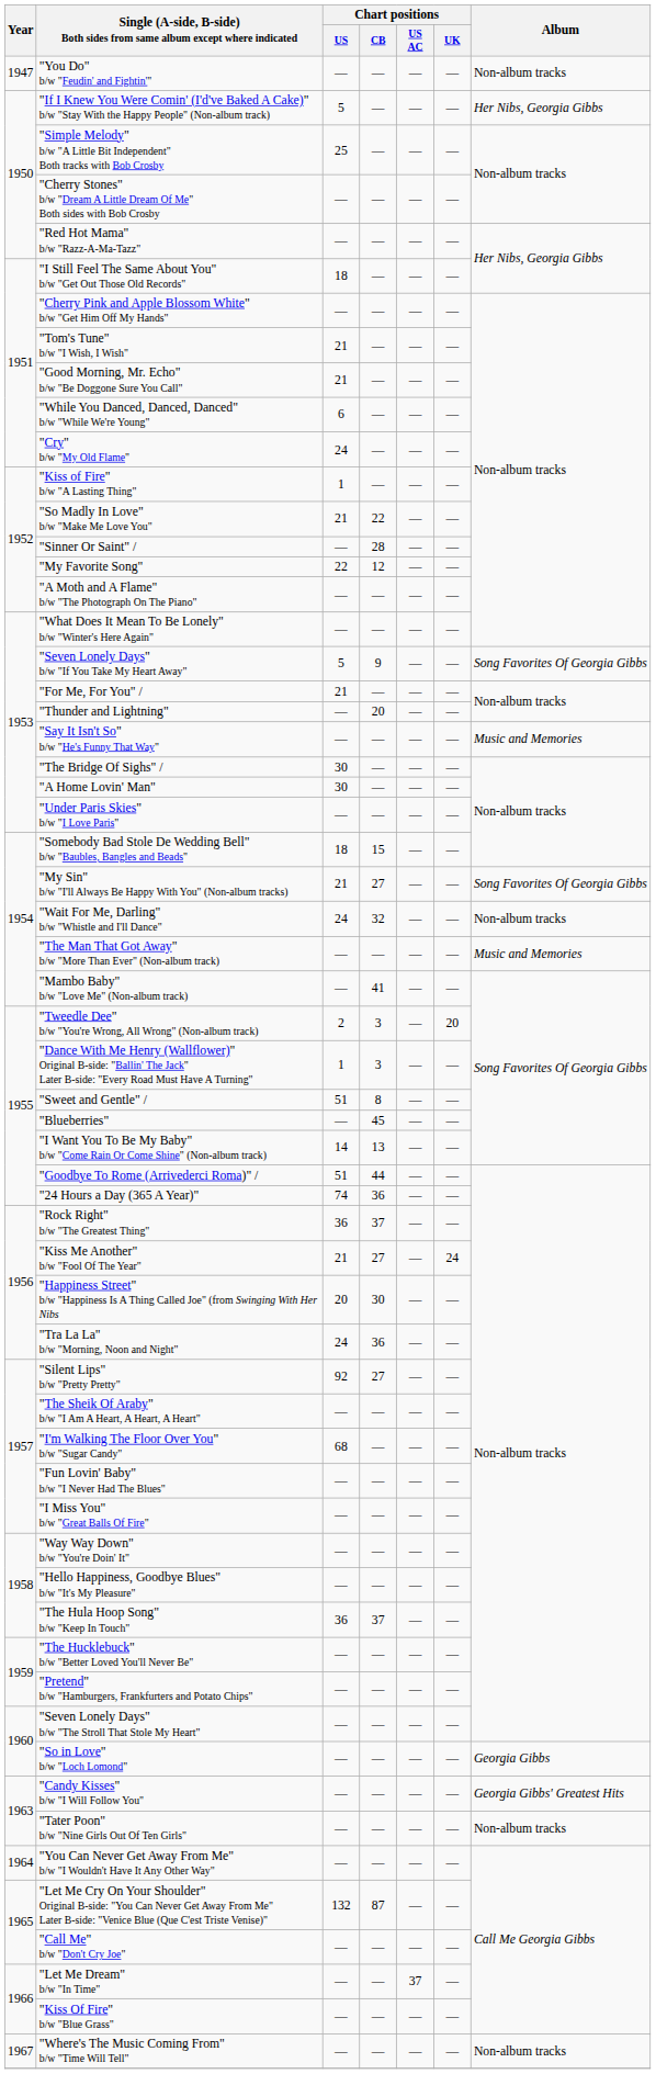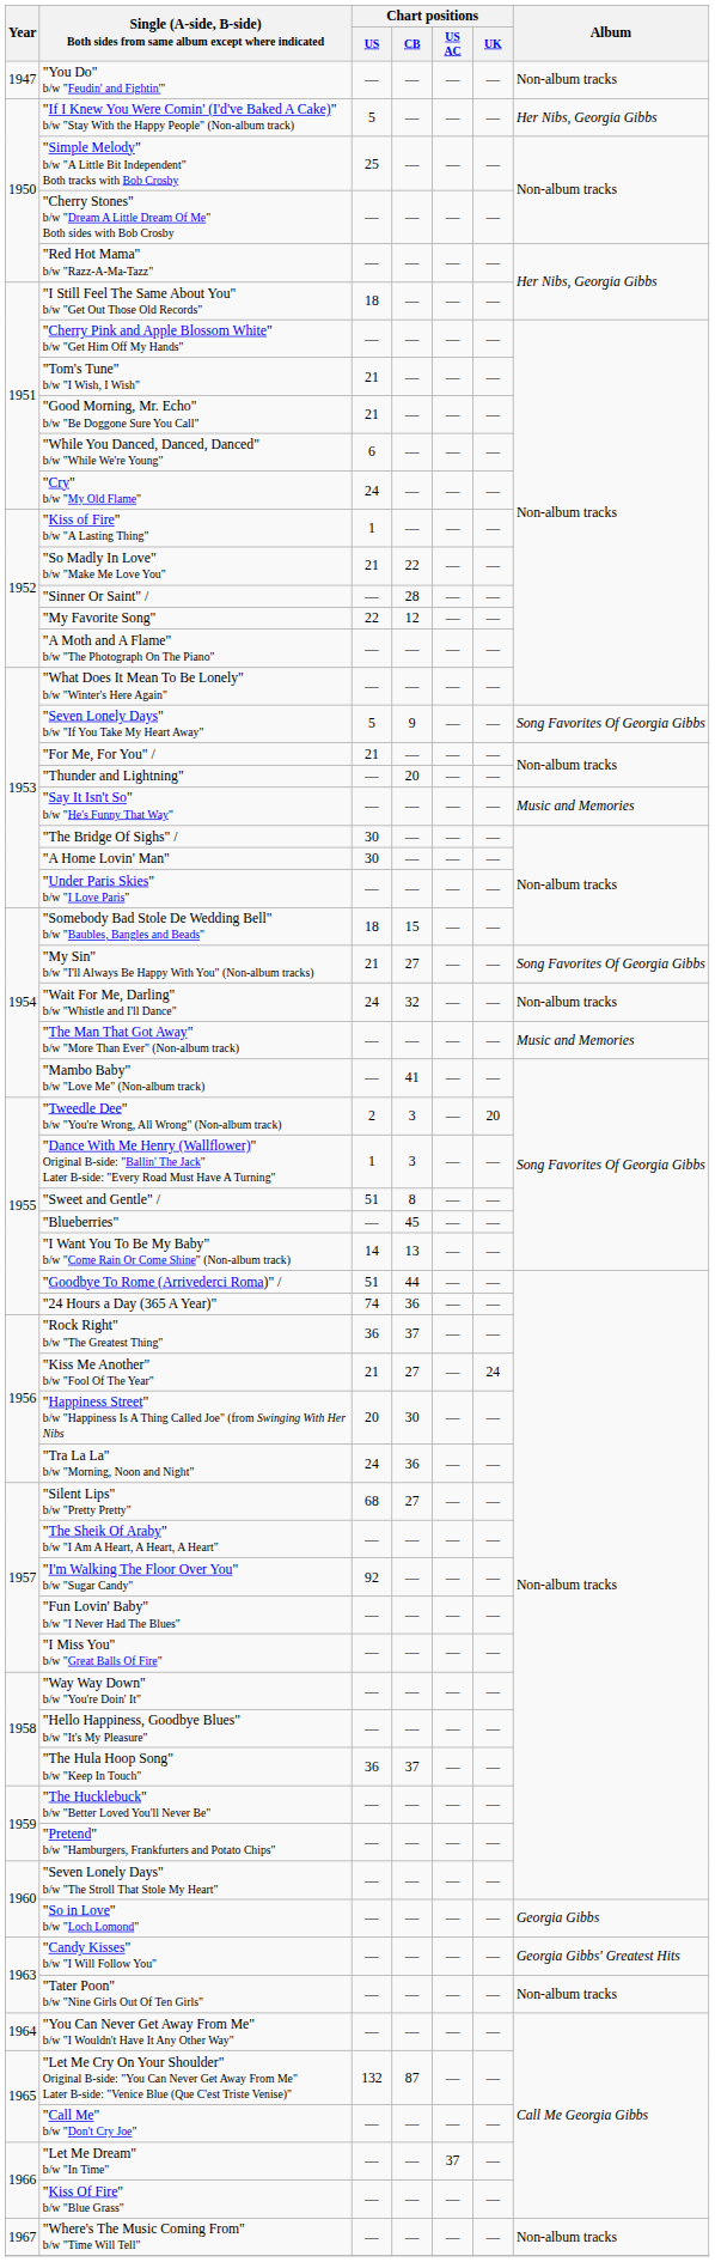"Silent Lips" b/w "Pretty Pretty" | Chart positions / US: 92 -> 68
"I'm Walking The Floor Over You" b/w "Sugar Candy" | Chart positions / US: 68 -> 92
